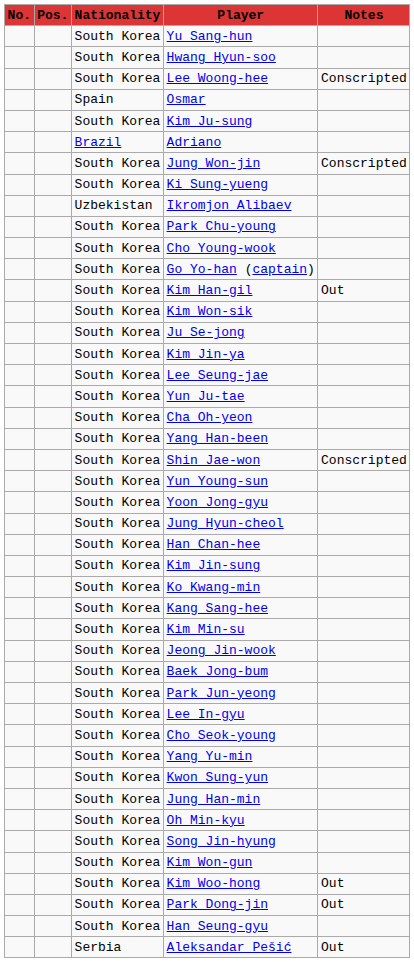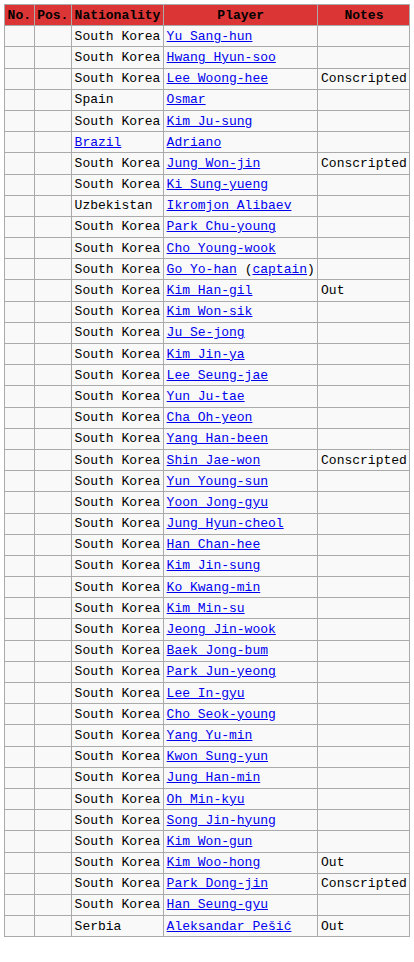- row: South Korea | Kang Sang-hee
Park Dong-jin | Notes: Out -> Conscripted
